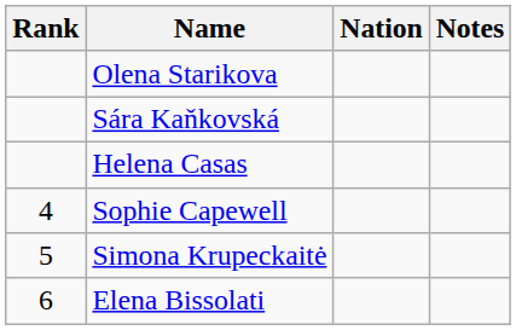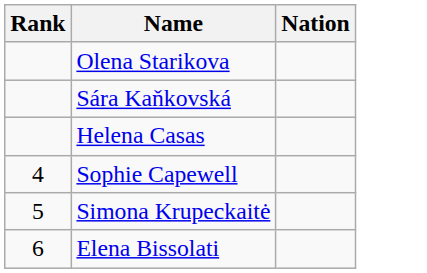- column: Notes
